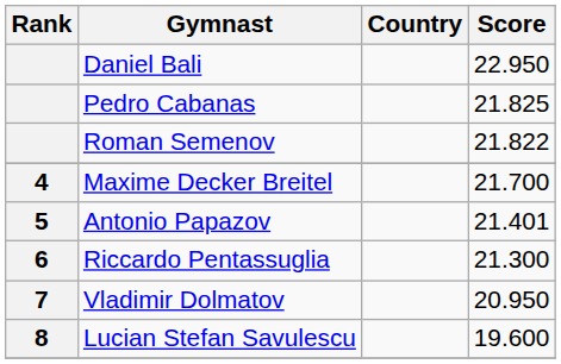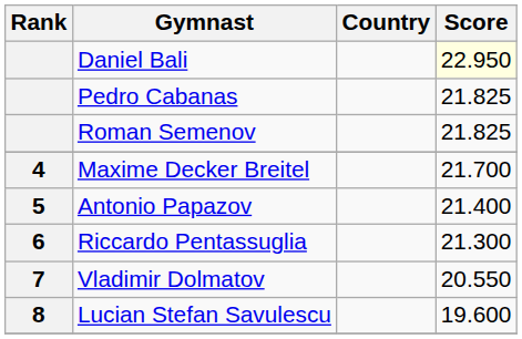Daniel Bali | Score: no background -> lightyellow background
Roman Semenov | Score: 21.822 -> 21.825
Antonio Papazov | Score: 21.401 -> 21.400
Vladimir Dolmatov | Score: 20.950 -> 20.550
